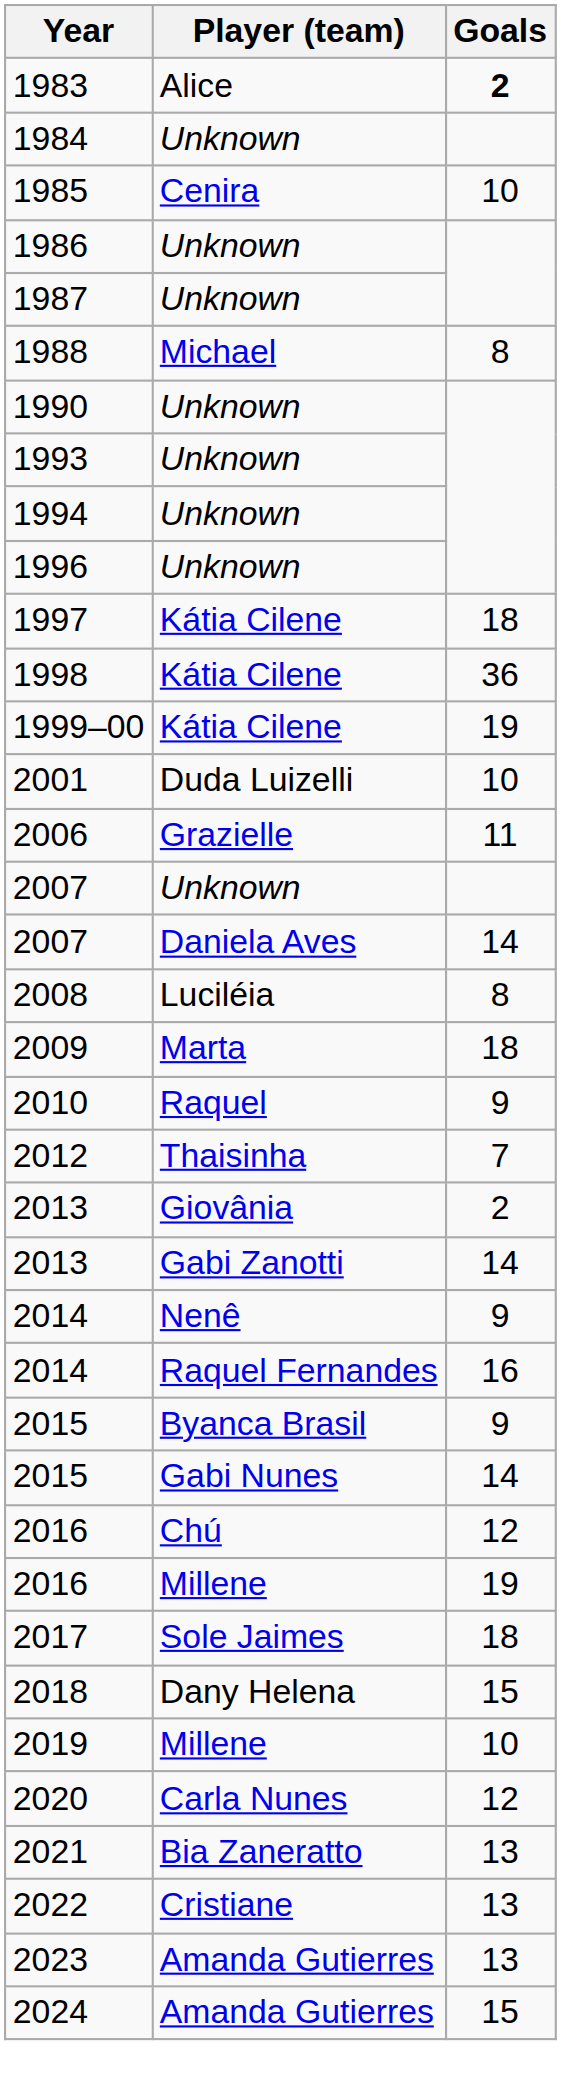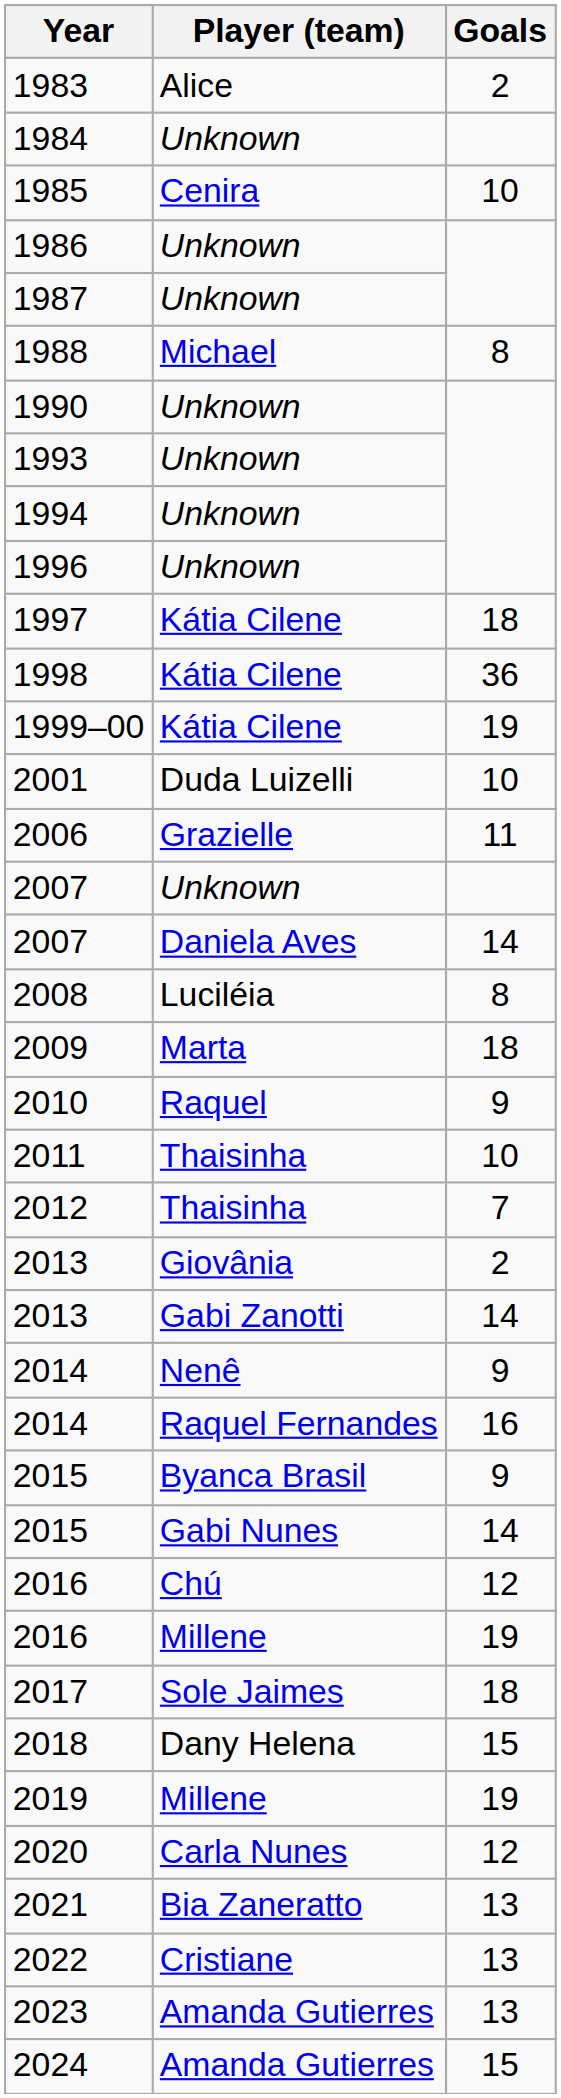1983 | Goals: bold -> normal
+ row: 2011 | Thaisinha | 10
2019 | Goals: 10 -> 19
